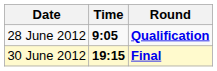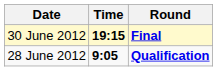rows swapped: 28 June 2012 <-> 30 June 2012
